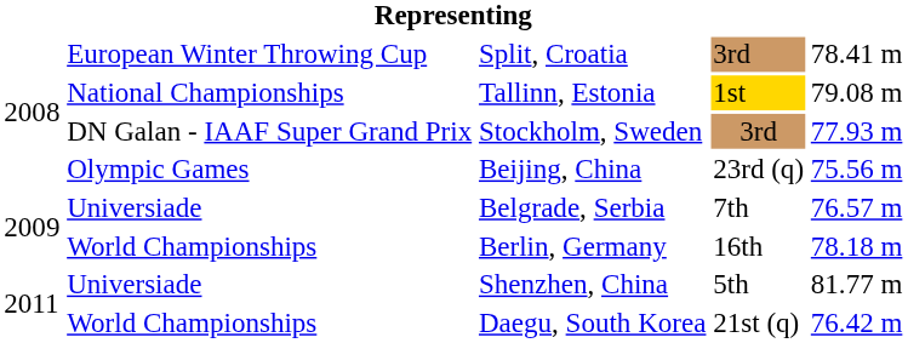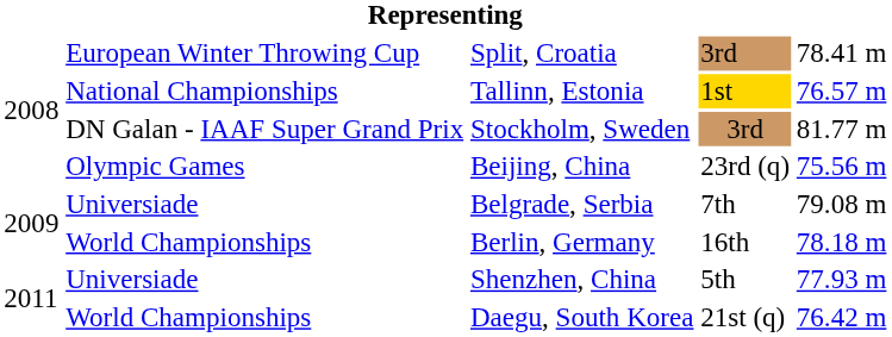Tallinn, Estonia | column 5: 79.08 m -> 76.57 m
Stockholm, Sweden | column 5: 77.93 m -> 81.77 m
Belgrade, Serbia | column 5: 76.57 m -> 79.08 m
Shenzhen, China | column 5: 81.77 m -> 77.93 m
